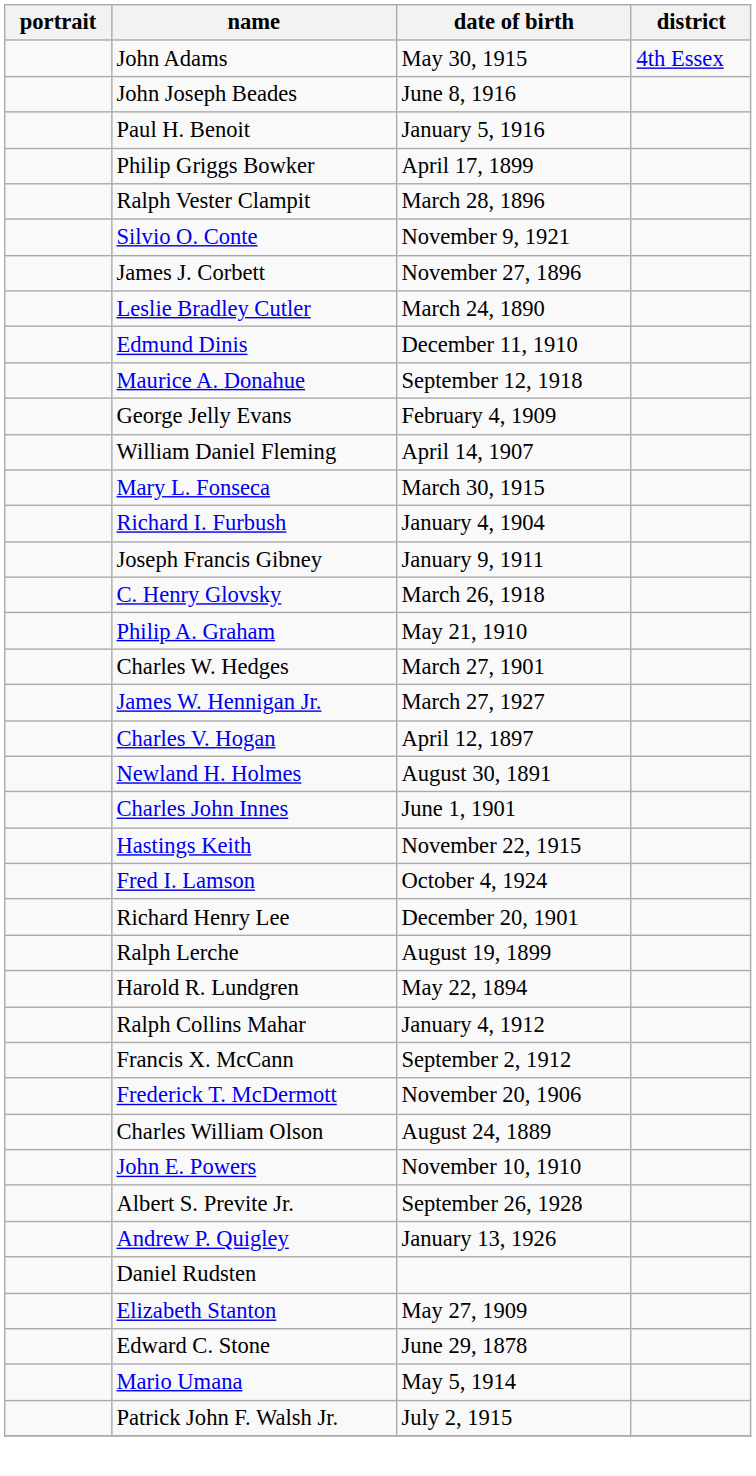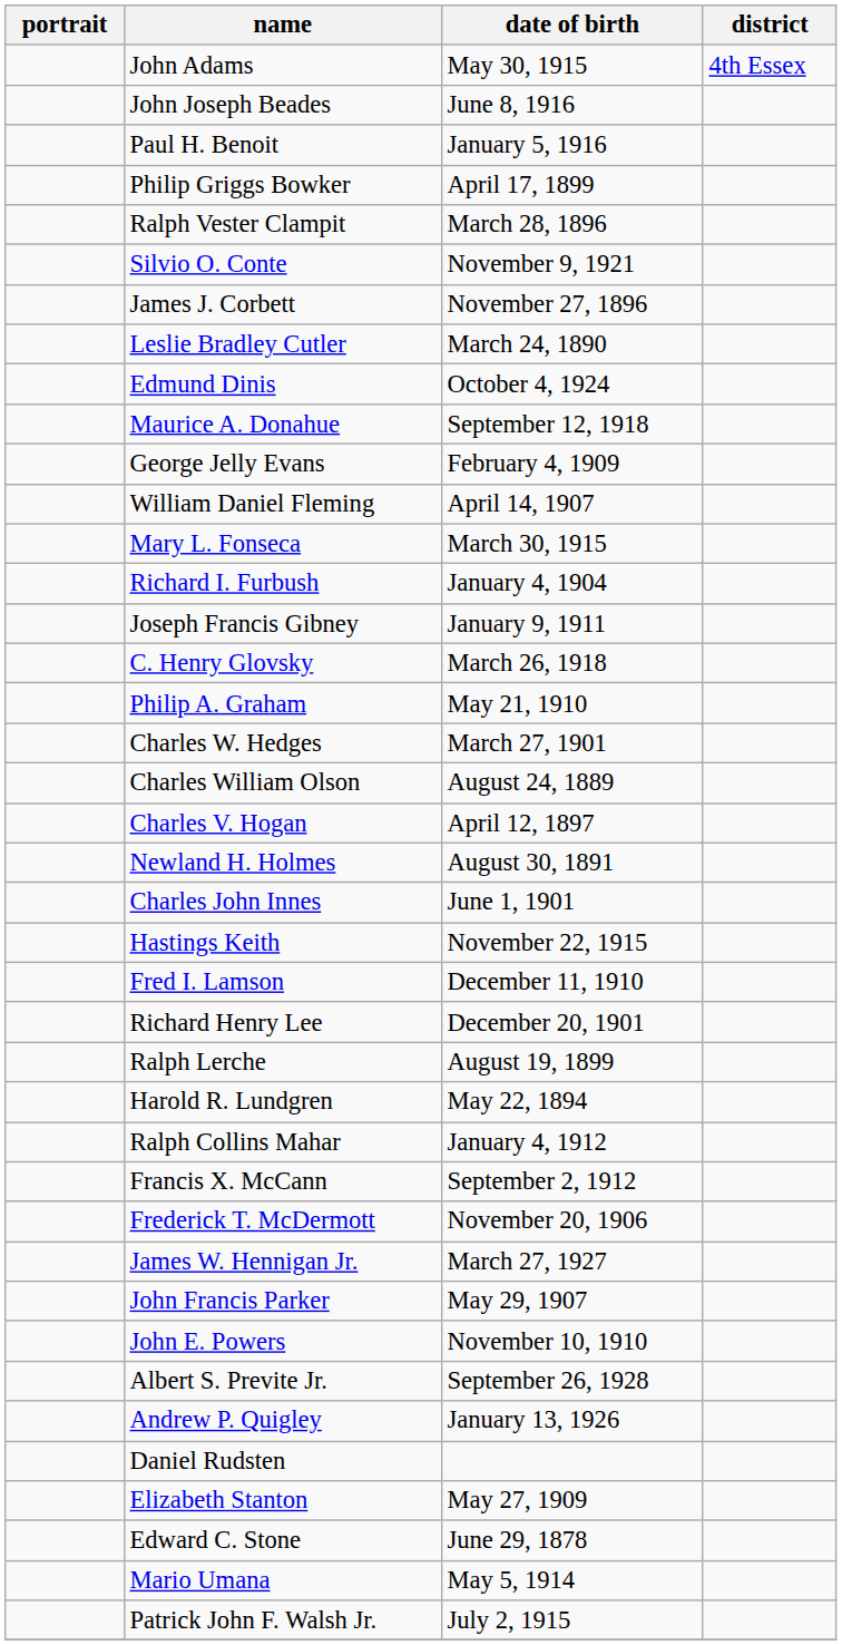Edmund Dinis | date of birth: December 11, 1910 -> October 4, 1924
rows swapped: James W. Hennigan Jr. <-> Charles William Olson
Fred I. Lamson | date of birth: October 4, 1924 -> December 11, 1910
+ row: John Francis Parker | May 29, 1907
